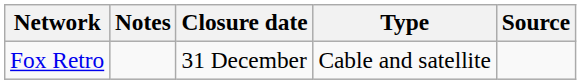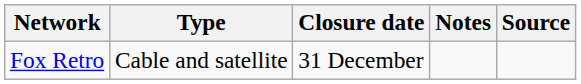columns swapped: Type <-> Notes
